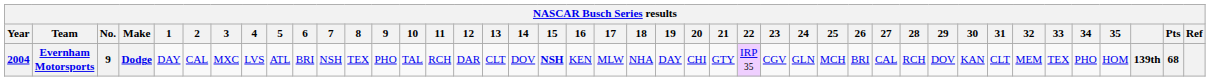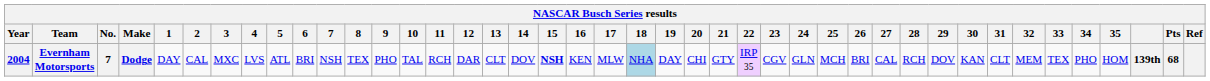Evernham Motorsports | No.: 9 -> 7
Evernham Motorsports | 18: no background -> lightblue background
